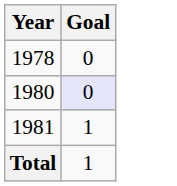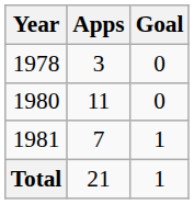+ column: Apps | 3 | 11 | 7 | 21
1980 | Goal: lavender background -> no background
